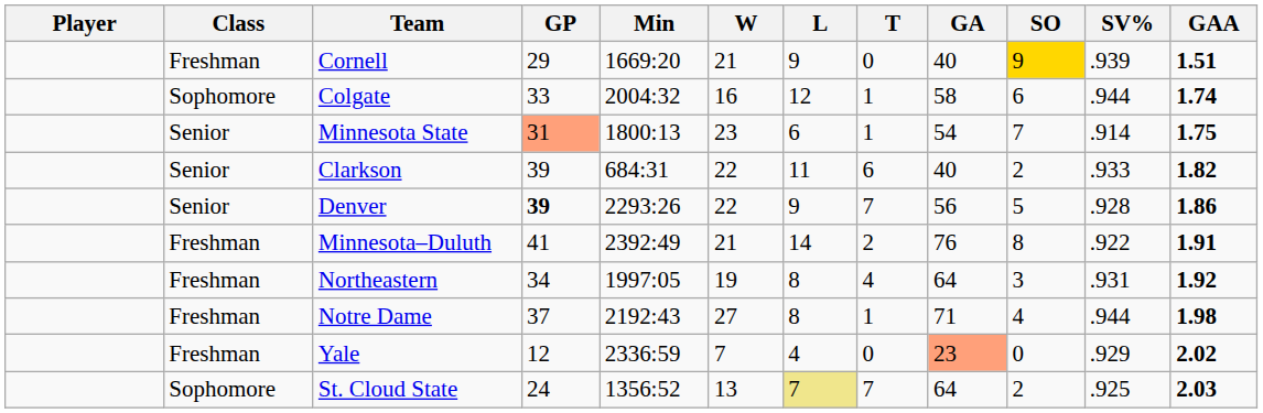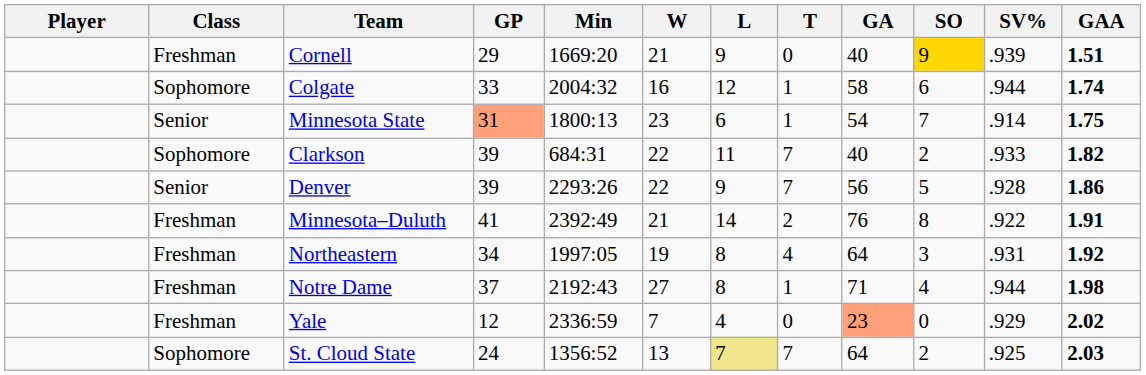Clarkson | Class: Senior -> Sophomore
Clarkson | T: 6 -> 7
Denver | GP: bold -> normal
